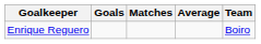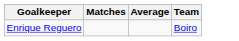- column: Goals
